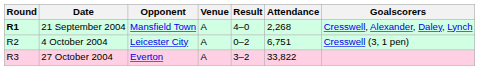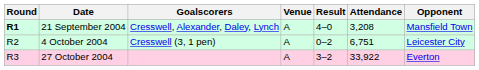columns swapped: Opponent <-> Goalscorers
21 September 2004 | Attendance: 2,268 -> 3,208
27 October 2004 | Attendance: 33,822 -> 33,922
